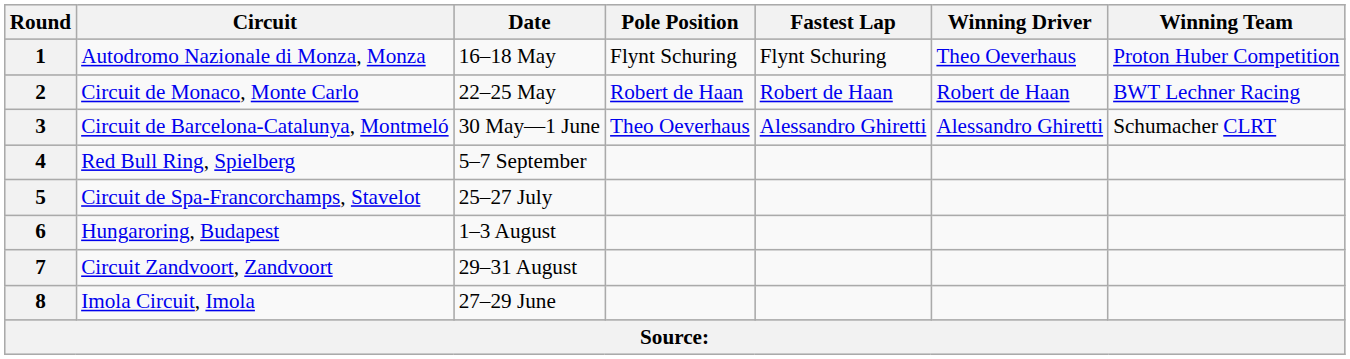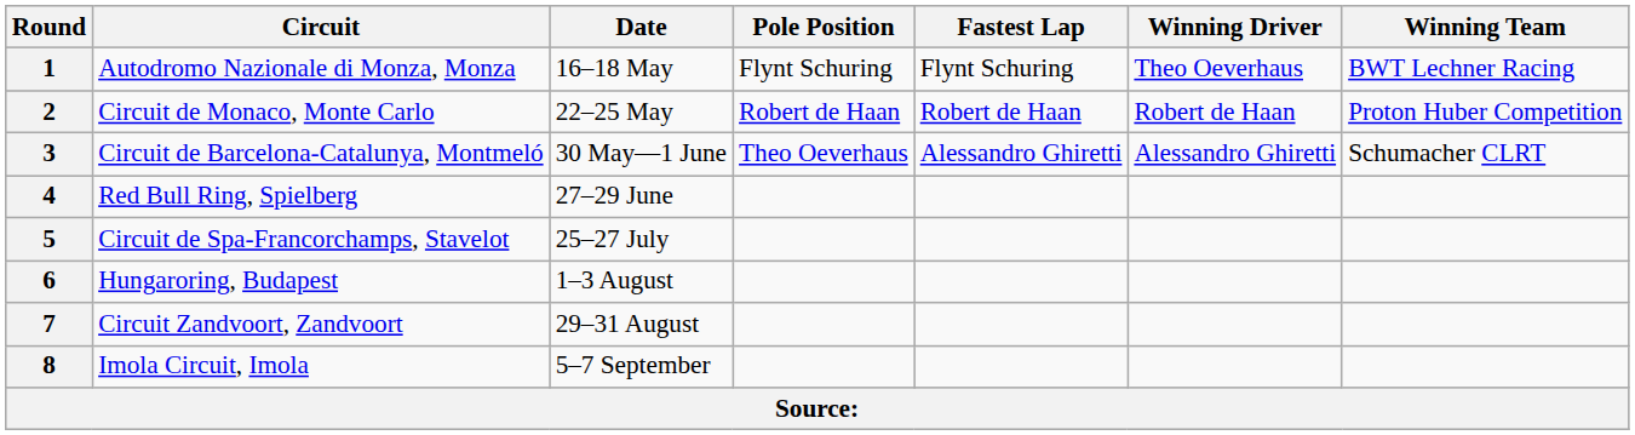1 | Winning Team: Proton Huber Competition -> BWT Lechner Racing
2 | Winning Team: BWT Lechner Racing -> Proton Huber Competition
4 | Date: 5–7 September -> 27–29 June
8 | Date: 27–29 June -> 5–7 September
